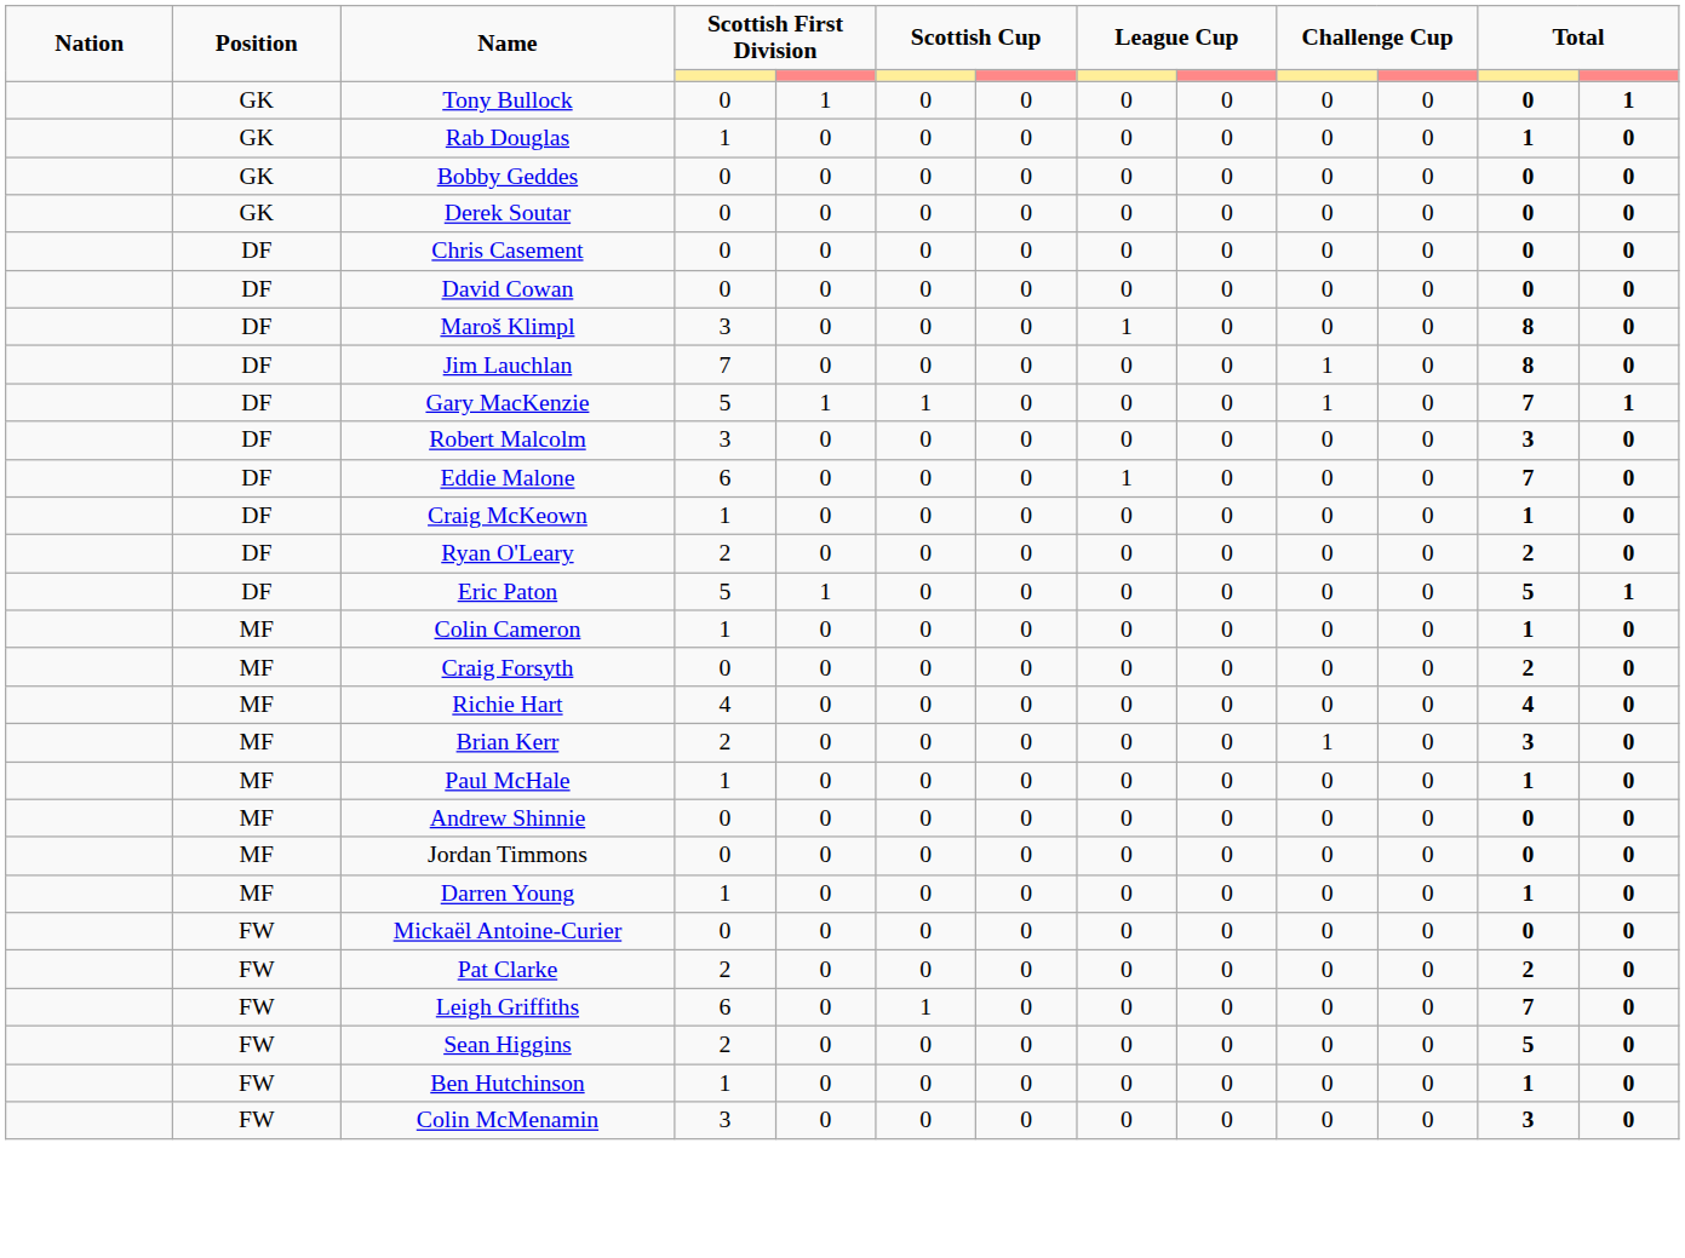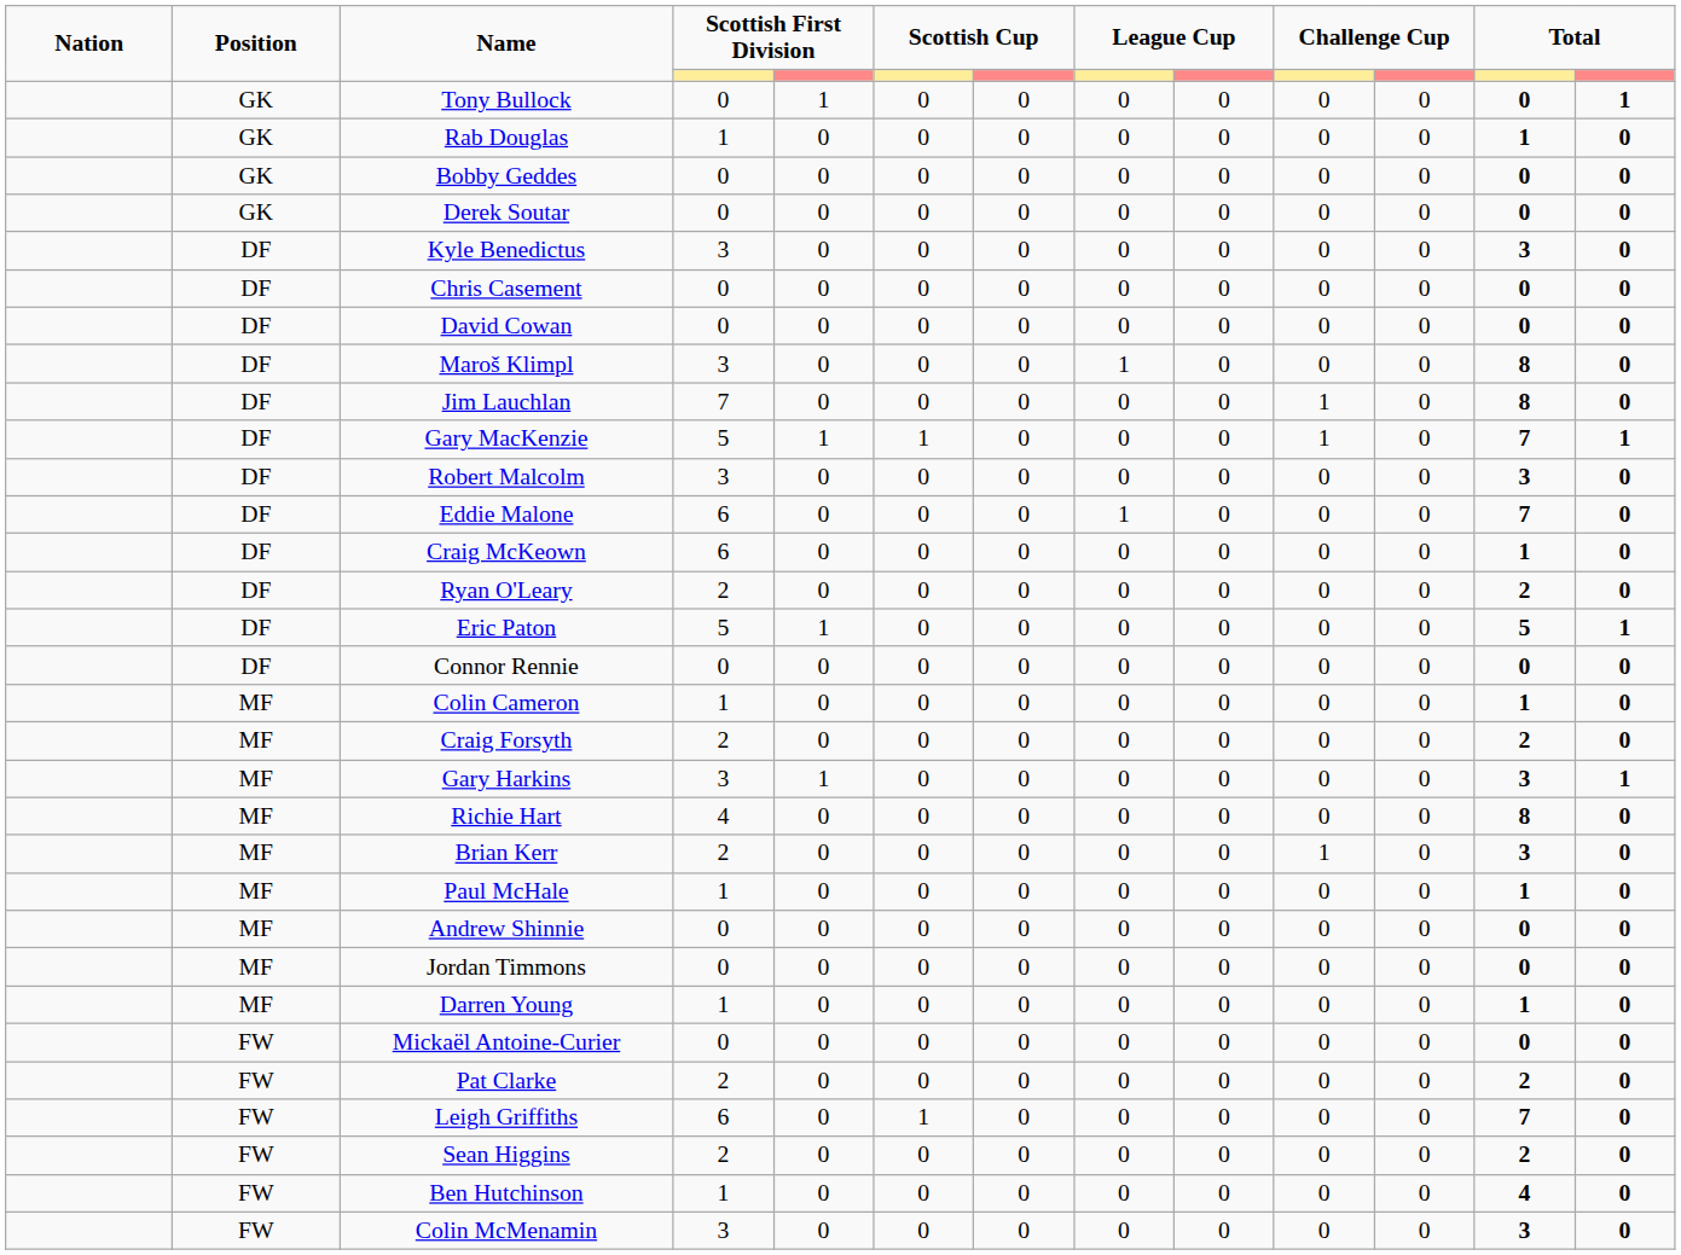+ row: DF | Kyle Benedictus | 3 | 0 | 0 | 0 | 0 | 0 | 0 | 0 | 3 | 0
Craig McKeown | column 4: 1 -> 6
+ row: DF | Connor Rennie | 0 | 0 | 0 | 0 | 0 | 0 | 0 | 0 | 0 | 0
Craig Forsyth | column 4: 0 -> 2
+ row: MF | Gary Harkins | 3 | 1 | 0 | 0 | 0 | 0 | 0 | 0 | 3 | 1
Richie Hart | column 12: 4 -> 8
Sean Higgins | column 12: 5 -> 2
Ben Hutchinson | column 12: 1 -> 4
